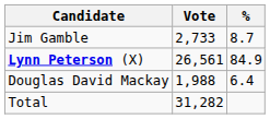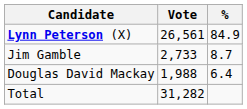rows swapped: Lynn Peterson (X) <-> Jim Gamble
